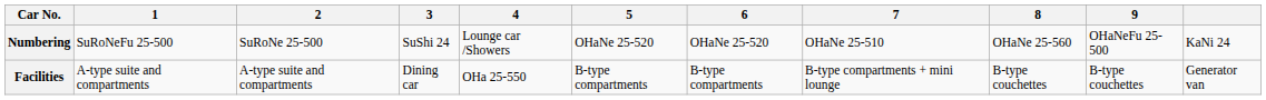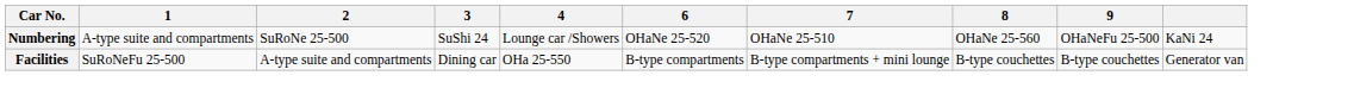- column: 5 | OHaNe 25-520 | B-type compartments
Numbering | 1: SuRoNeFu 25-500 -> A-type suite and compartments
Facilities | 1: A-type suite and compartments -> SuRoNeFu 25-500
